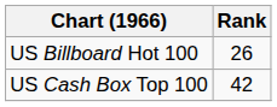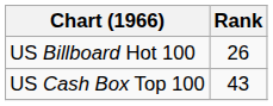US Cash Box Top 100 | Rank: 42 -> 43
